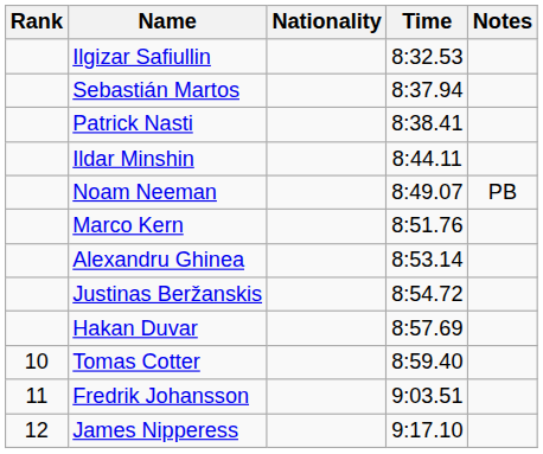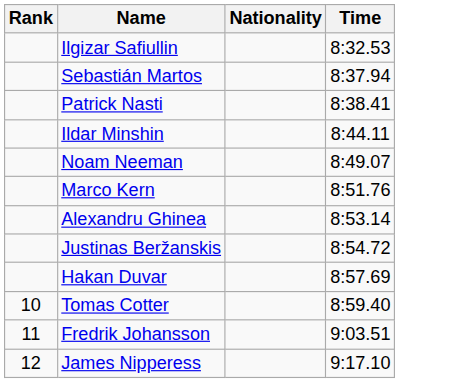- column: Notes | PB
